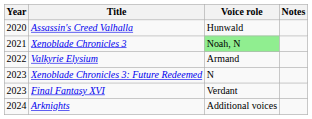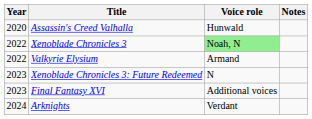Xenoblade Chronicles 3 | Year: 2021 -> 2022
Final Fantasy XVI | Voice role: Verdant -> Additional voices
Arknights | Voice role: Additional voices -> Verdant
